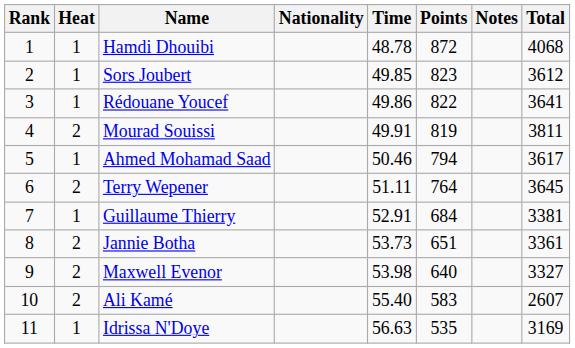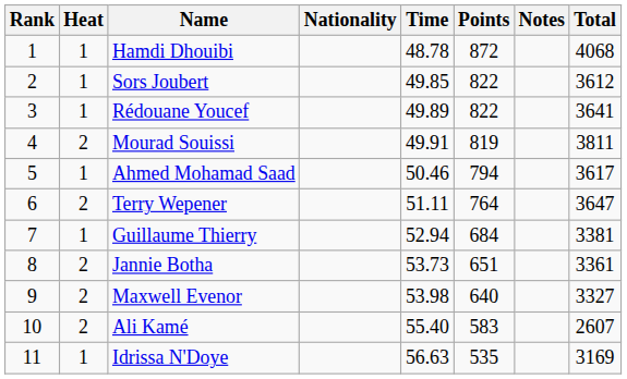Sors Joubert | Points: 823 -> 822
Rédouane Youcef | Time: 49.86 -> 49.89
Terry Wepener | Total: 3645 -> 3647
Guillaume Thierry | Time: 52.91 -> 52.94
